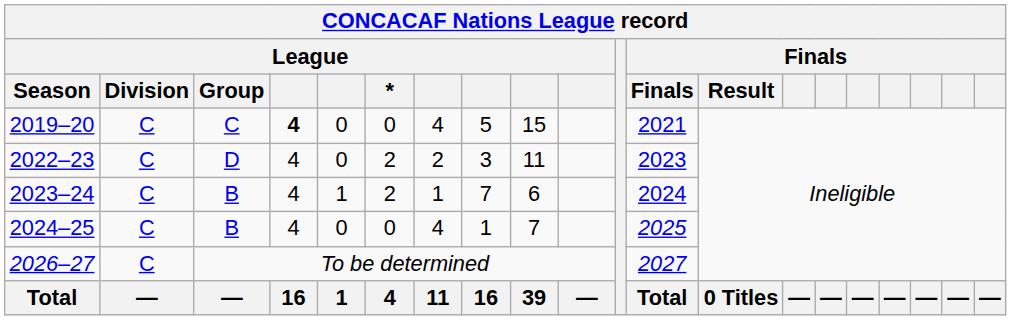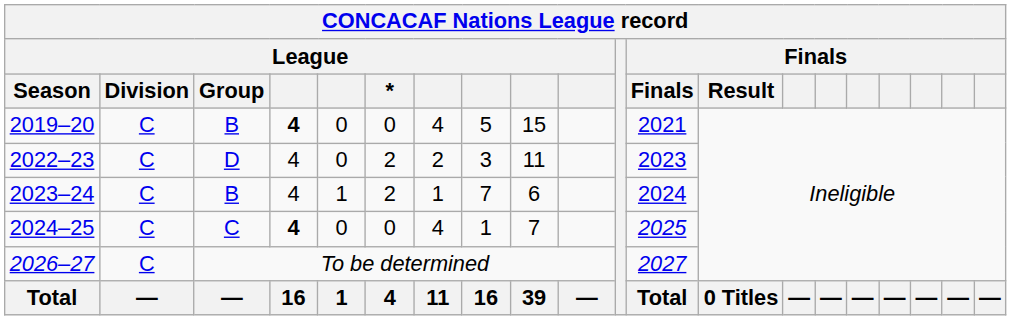2019–20 | League / Group: C -> B
2024–25 | League / Group: B -> C
2024–25 | column 4: normal -> bold
